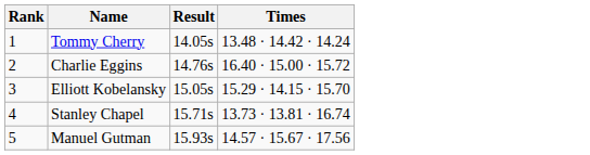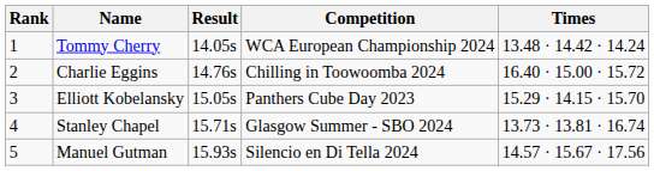+ column: Competition | WCA European Championship 2024 | Chilling in Toowoomba 2024 | Panthers Cube Day 2023 | Glasgow Summer - SBO 2024 | Silencio en Di Tella 2024
